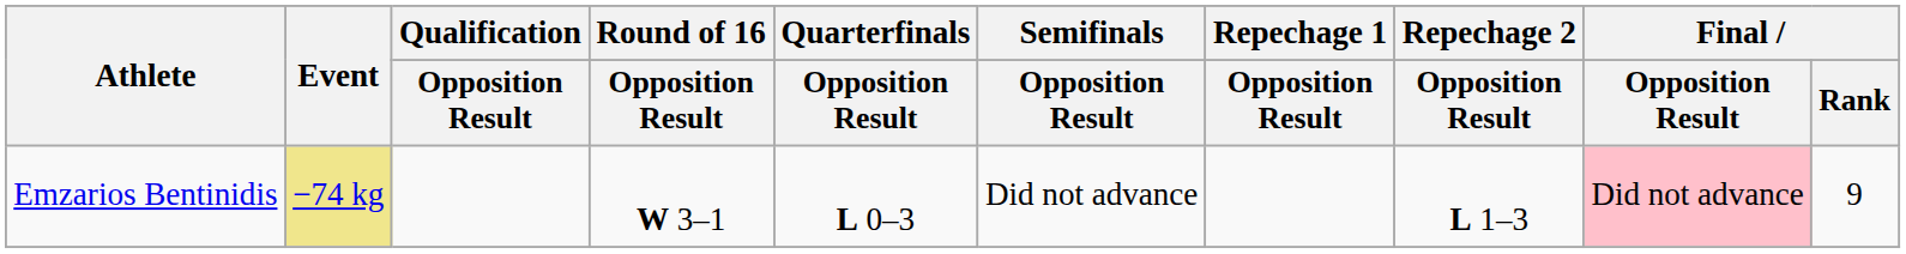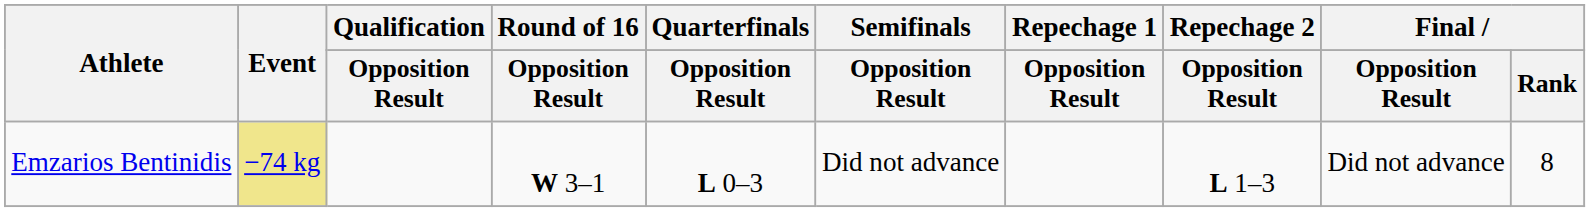Emzarios Bentinidis | Final / Opposition Result: pink background -> no background
Emzarios Bentinidis | Final / Rank: 9 -> 8
